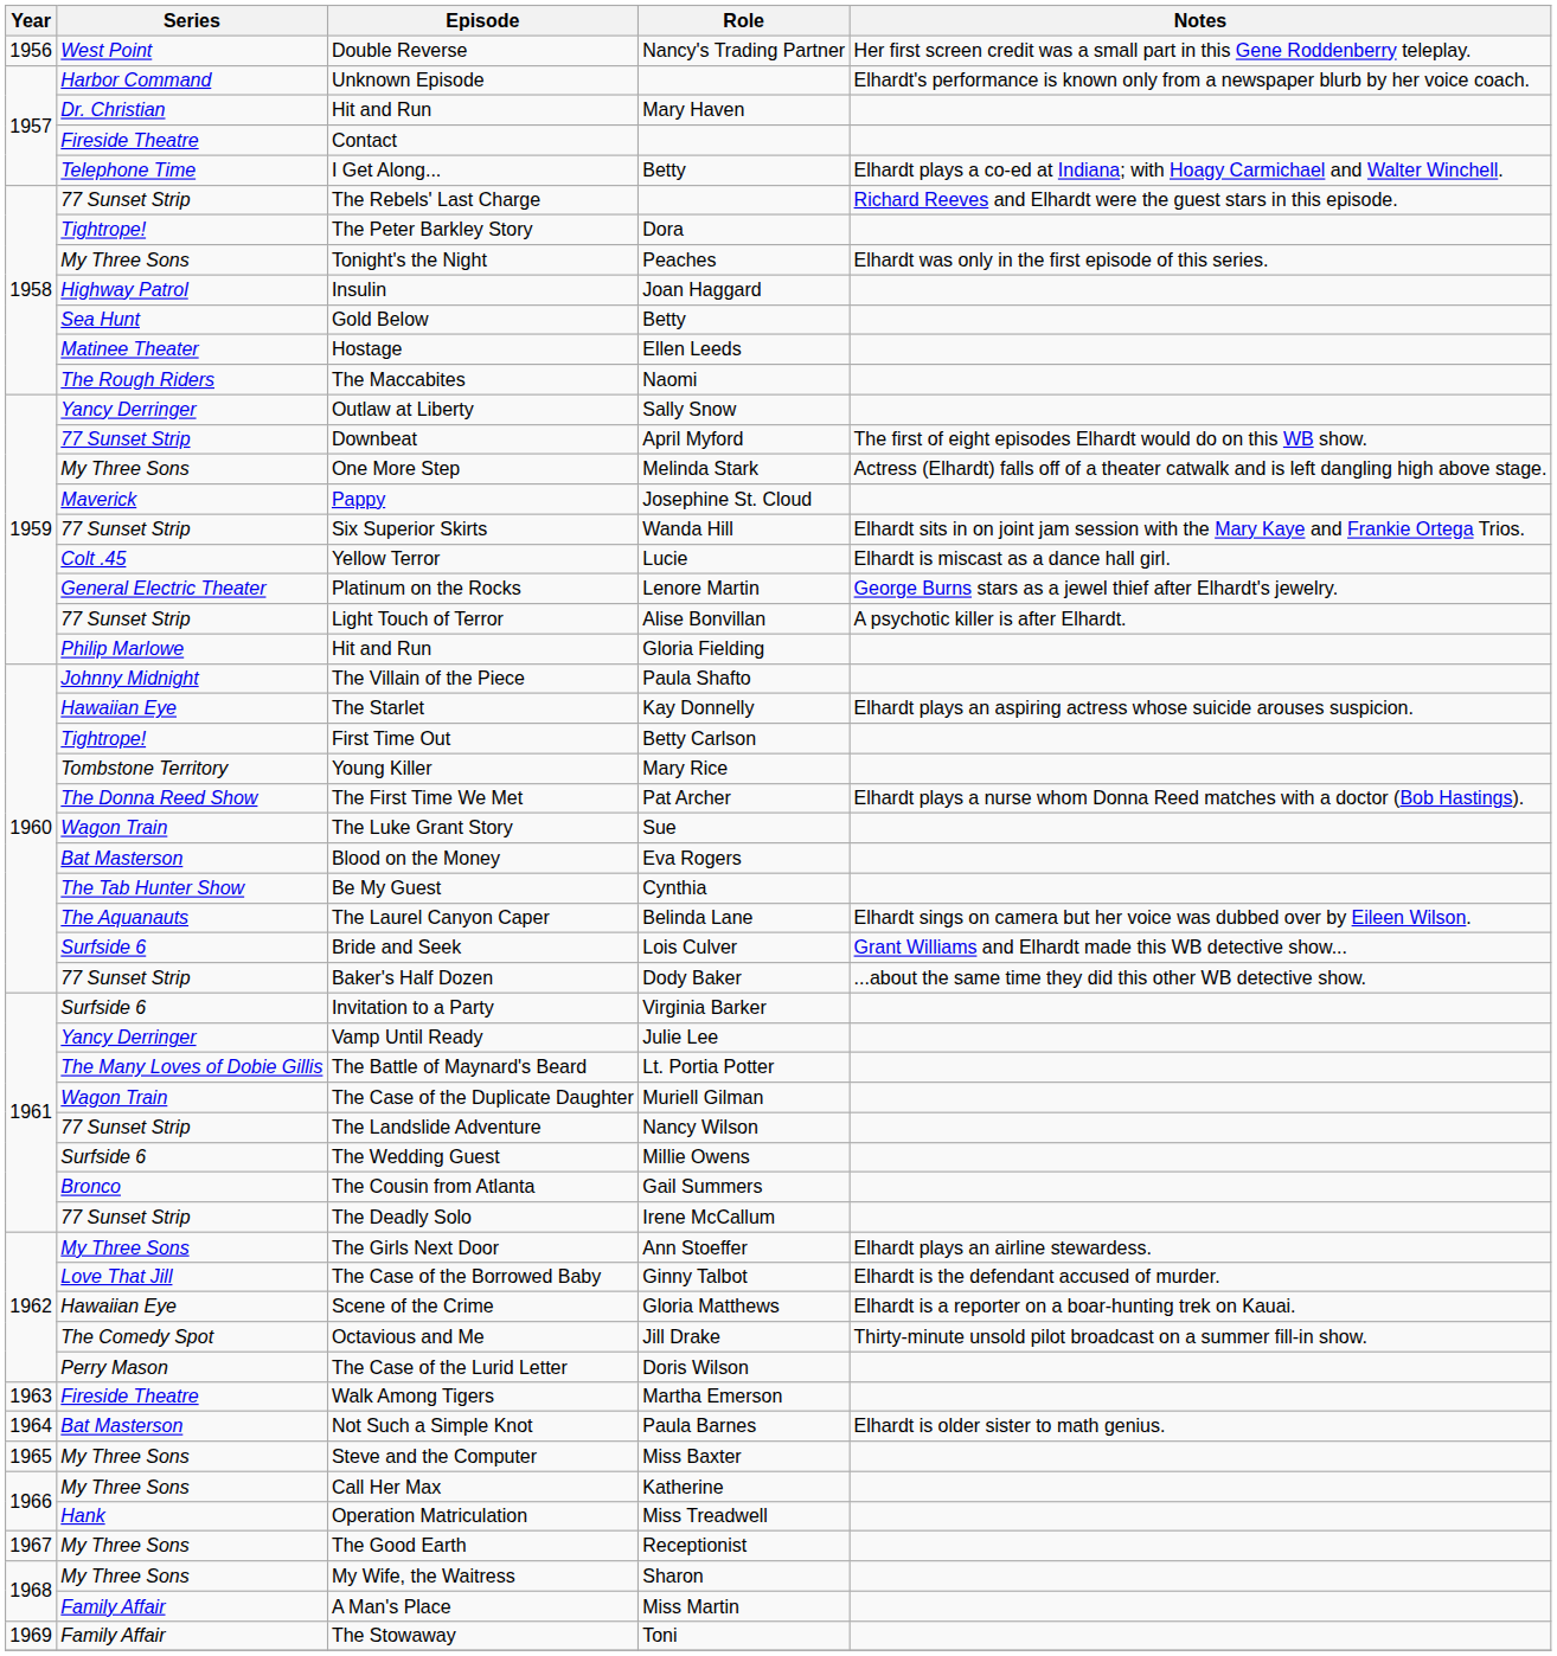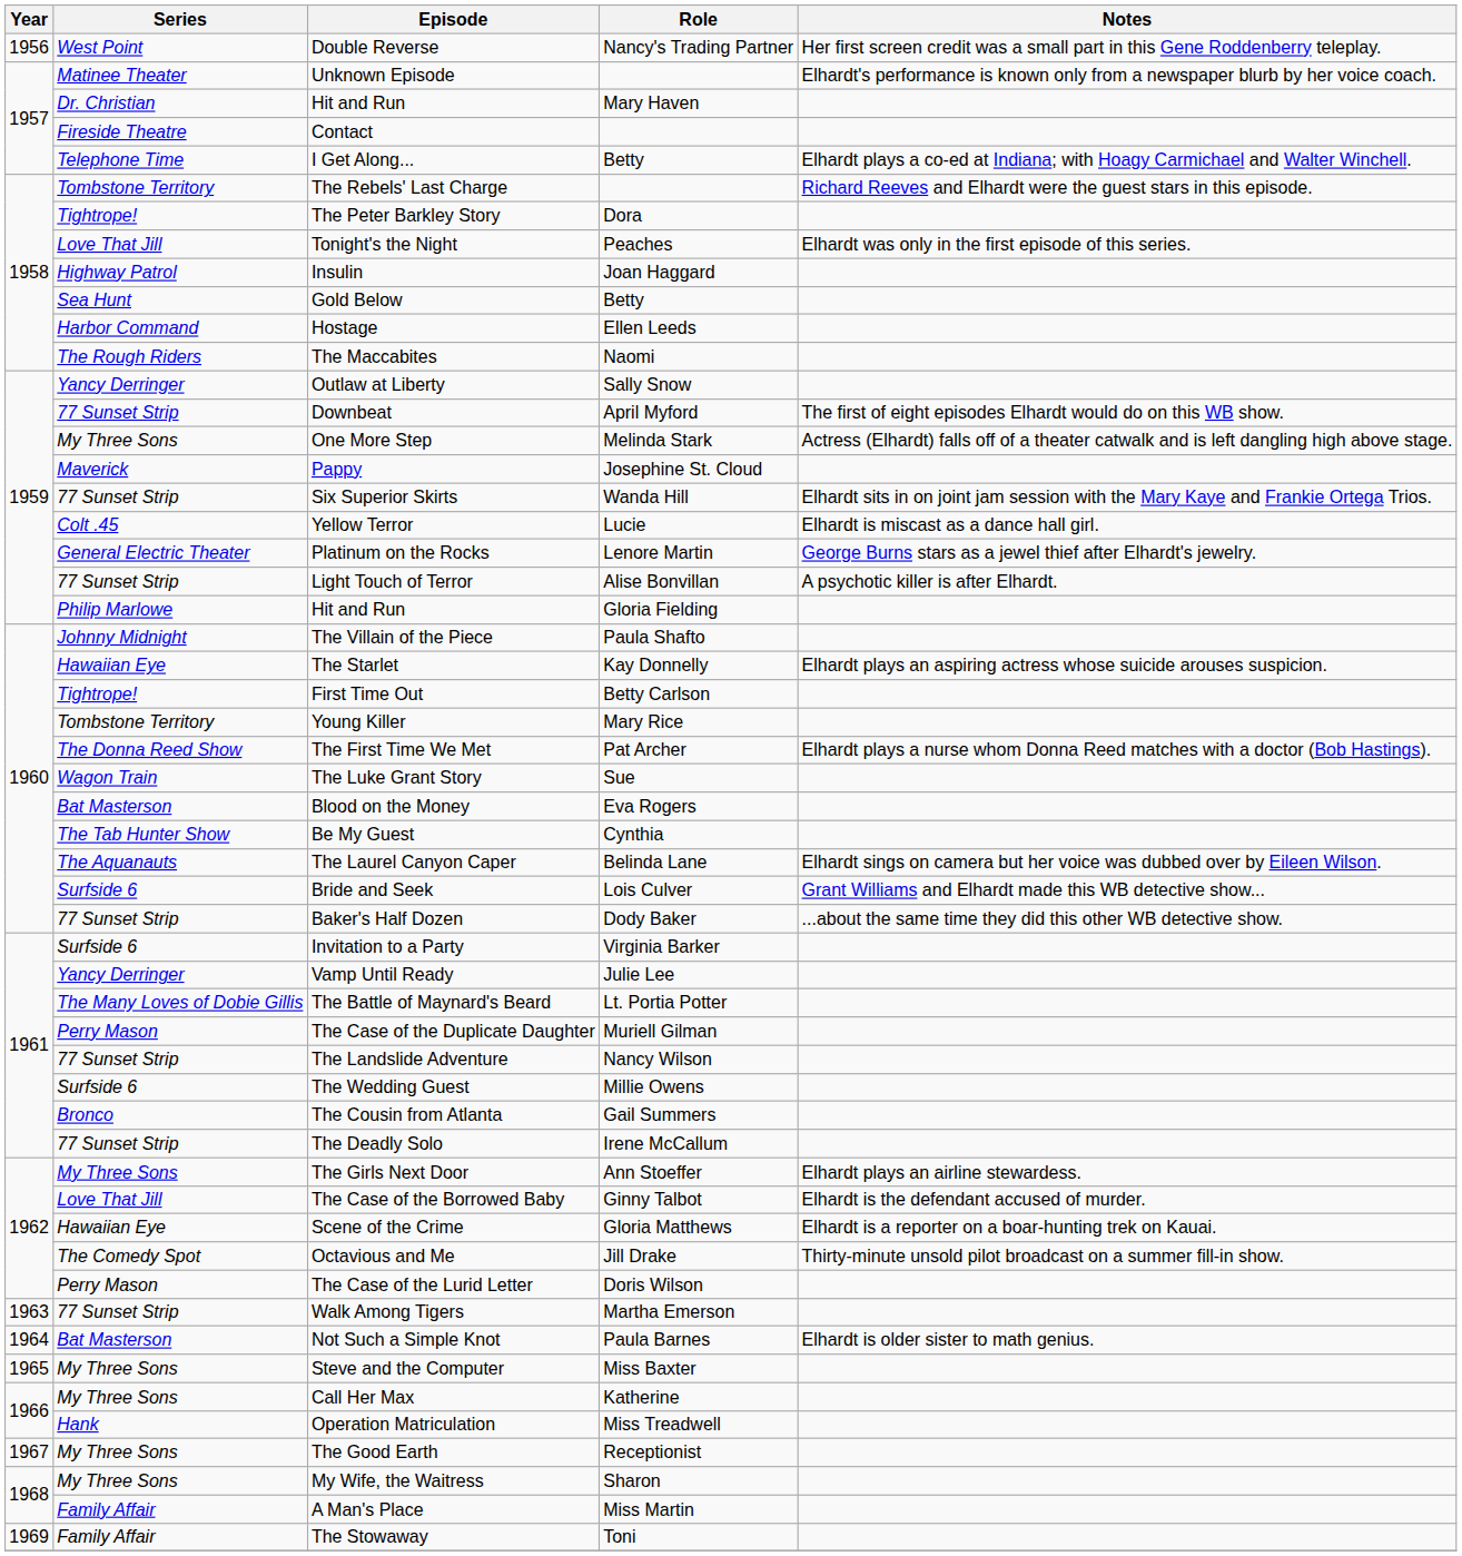Unknown Episode | Series: Harbor Command -> Matinee Theater
The Rebels' Last Charge | Series: 77 Sunset Strip -> Tombstone Territory
Tonight's the Night | Series: My Three Sons -> Love That Jill
Hostage | Series: Matinee Theater -> Harbor Command
The Case of the Duplicate Daughter | Series: Wagon Train -> Perry Mason
Walk Among Tigers | Series: Fireside Theatre -> 77 Sunset Strip
